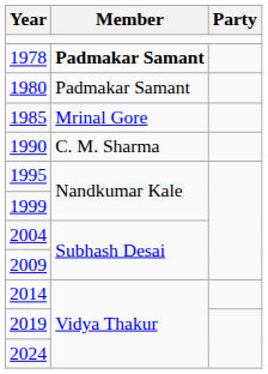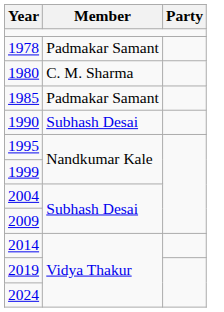1978 | Member: bold -> normal
1980 | Member: Padmakar Samant -> C. M. Sharma
1985 | Member: Mrinal Gore -> Padmakar Samant
1990 | Member: C. M. Sharma -> Subhash Desai
